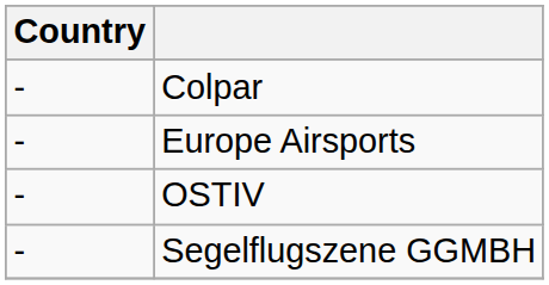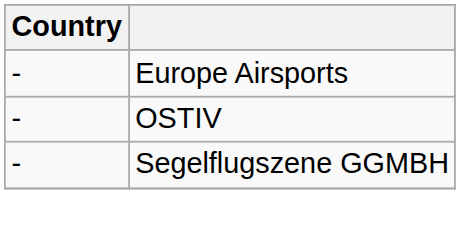- row: - | Colpar
